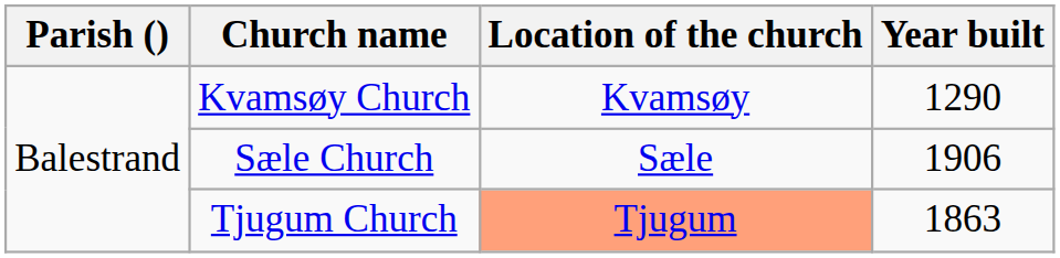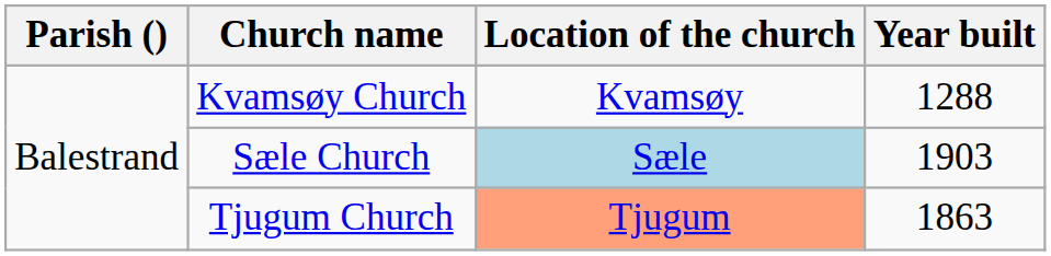Kvamsøy Church | Year built: 1290 -> 1288
Sæle Church | Location of the church: no background -> lightblue background
Sæle Church | Year built: 1906 -> 1903
